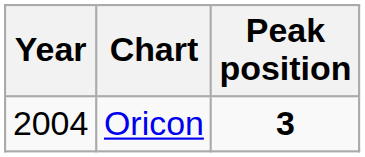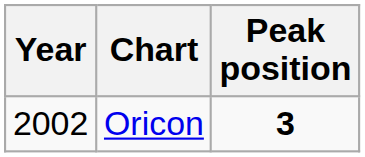Oricon | Year: 2004 -> 2002
